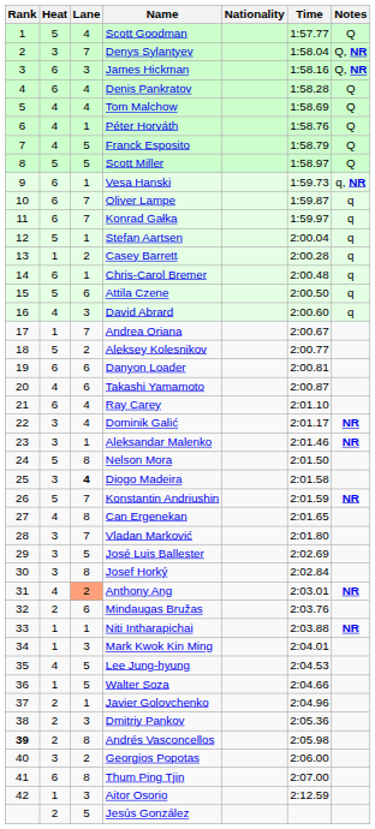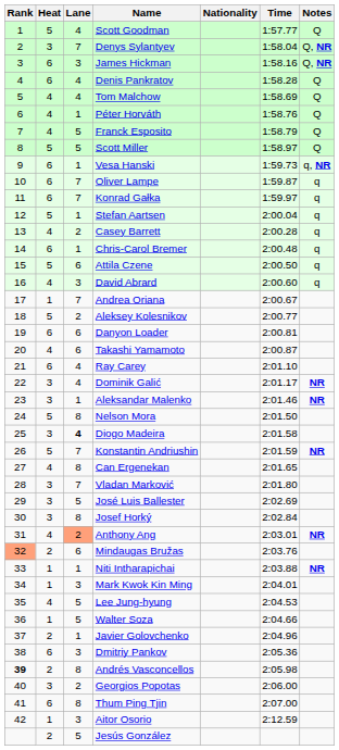Casey Barrett | Heat: 1 -> 4
Mindaugas Bružas | Rank: no background -> lightsalmon background
Dmitriy Pankov | Heat: 2 -> 6
